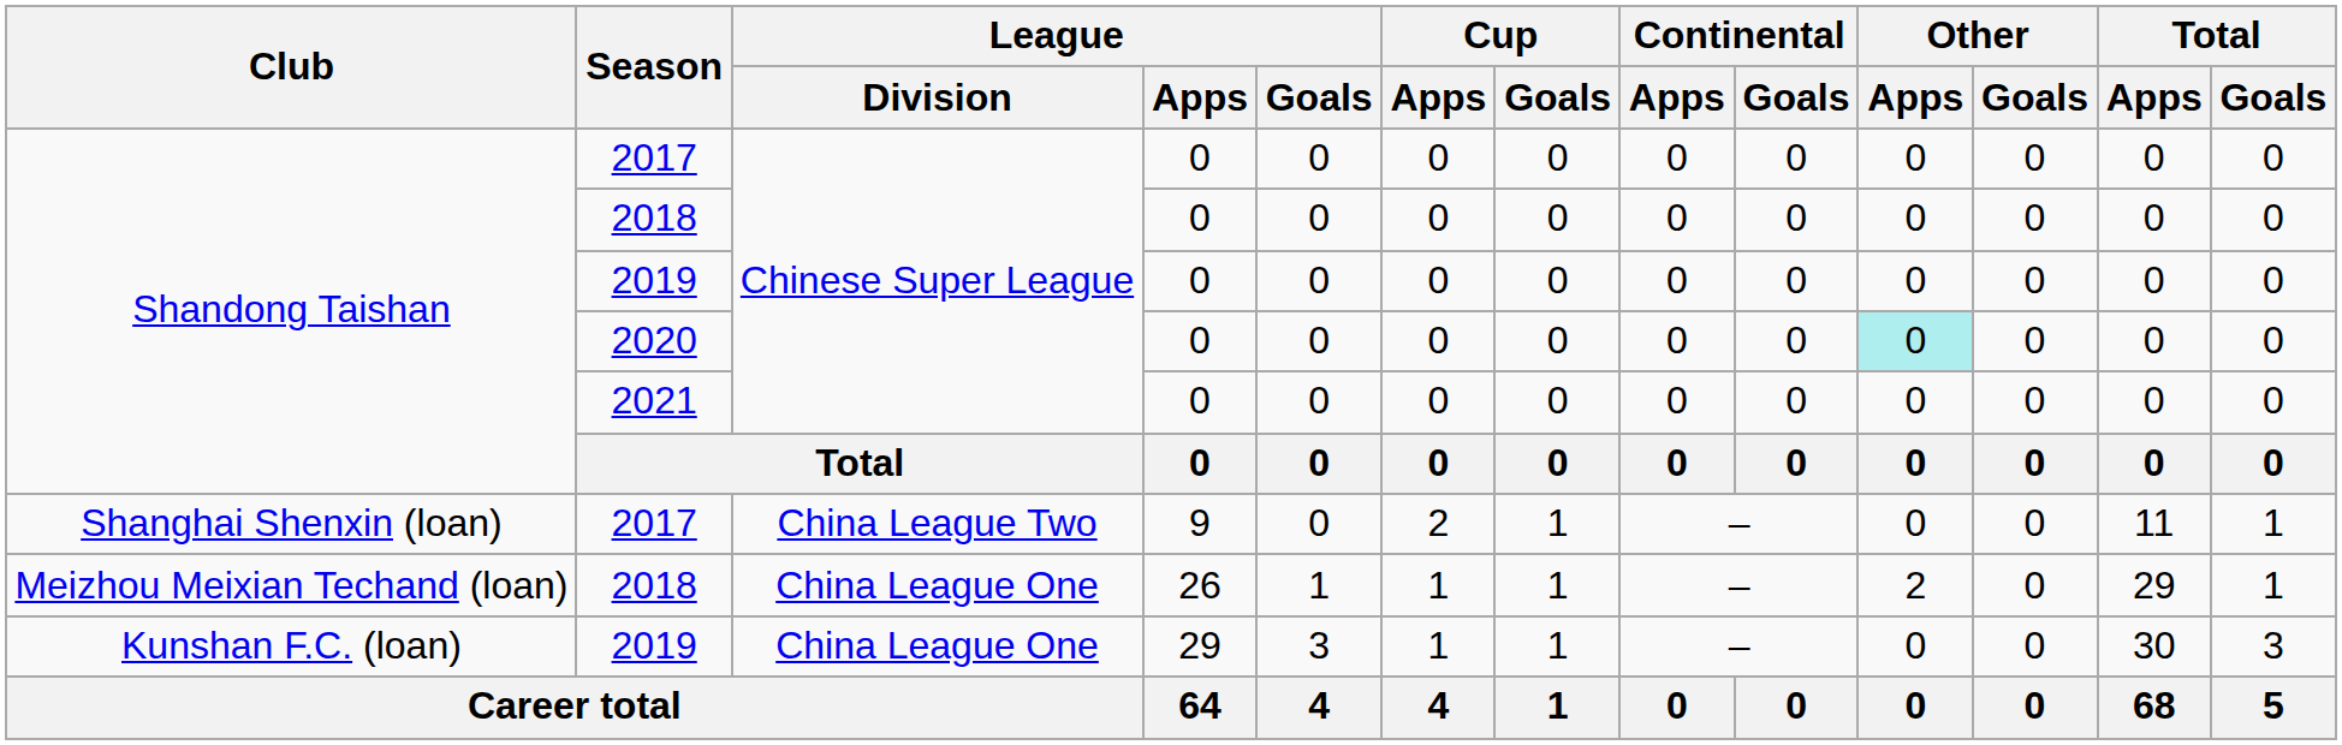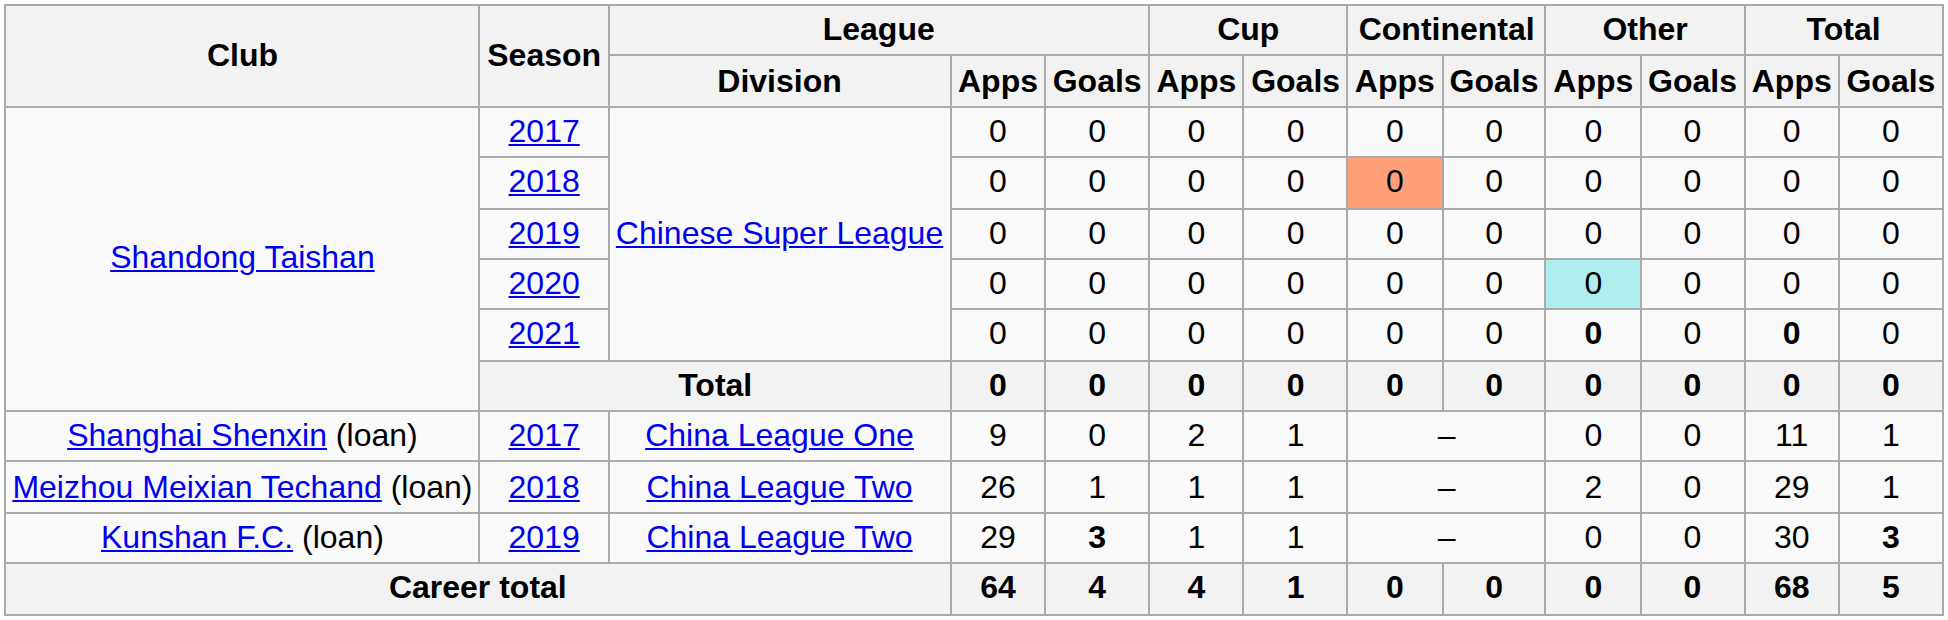Shandong Taishan / 2018 | Continental / Apps: no background -> lightsalmon background
2021 | Other / Apps: normal -> bold
2021 | Total / Apps: normal -> bold
Shanghai Shenxin (loan) / 2017 | League / Division: China League Two -> China League One
Meizhou Meixian Techand (loan) / 2018 | League / Division: China League One -> China League Two
Kunshan F.C. (loan) / 2019 | League / Division: China League One -> China League Two
Kunshan F.C. (loan) / 2019 | League / Goals: normal -> bold
Kunshan F.C. (loan) / 2019 | Total / Goals: normal -> bold
